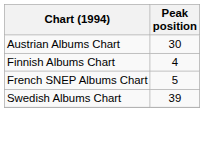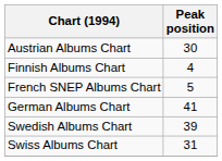+ row: German Albums Chart | 41
+ row: Swiss Albums Chart | 31
